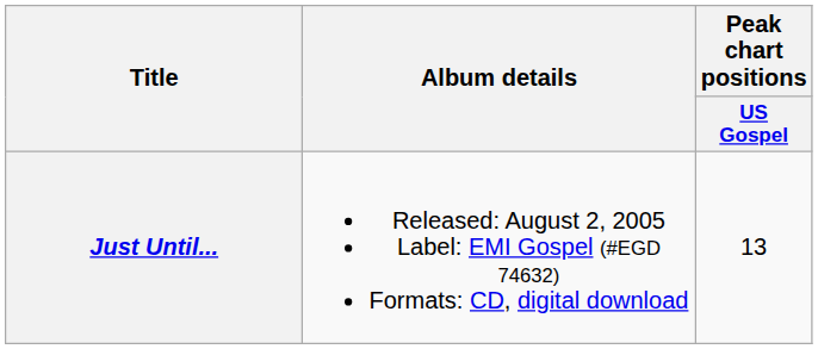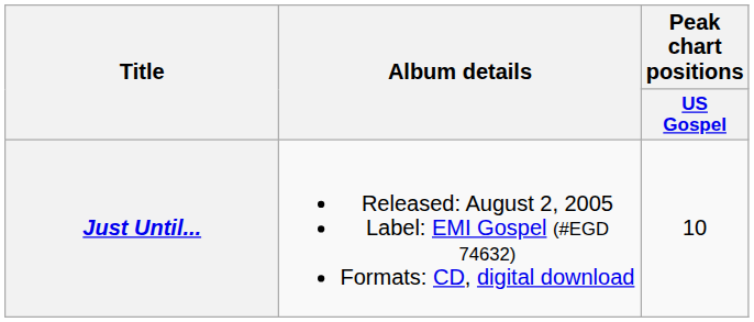Just Until... | Peak chart positions / US Gospel: 13 -> 10
